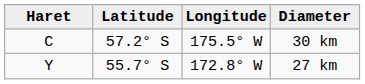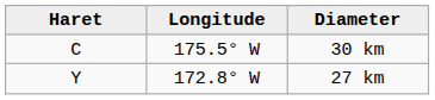- column: Latitude | 57.2° S | 55.7° S
